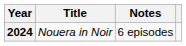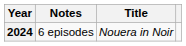columns swapped: Title <-> Notes
